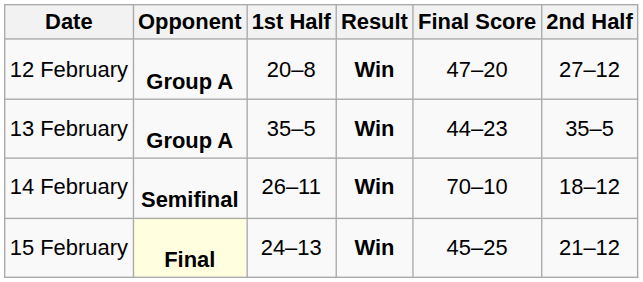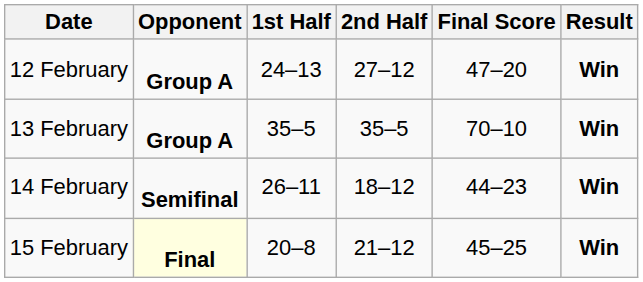columns swapped: 2nd Half <-> Result
12 February | 1st Half: 20–8 -> 24–13
13 February | Final Score: 44–23 -> 70–10
14 February | Final Score: 70–10 -> 44–23
15 February | 1st Half: 24–13 -> 20–8
